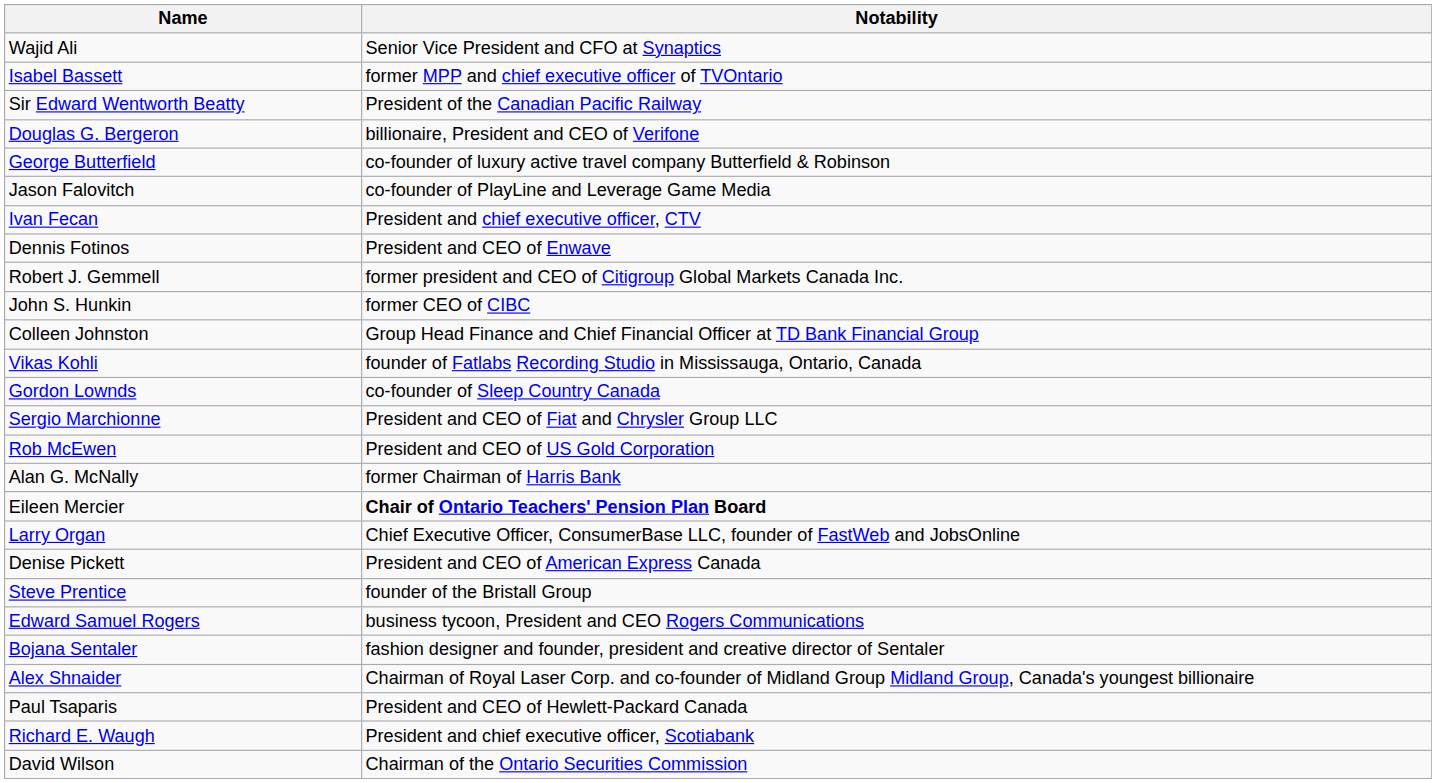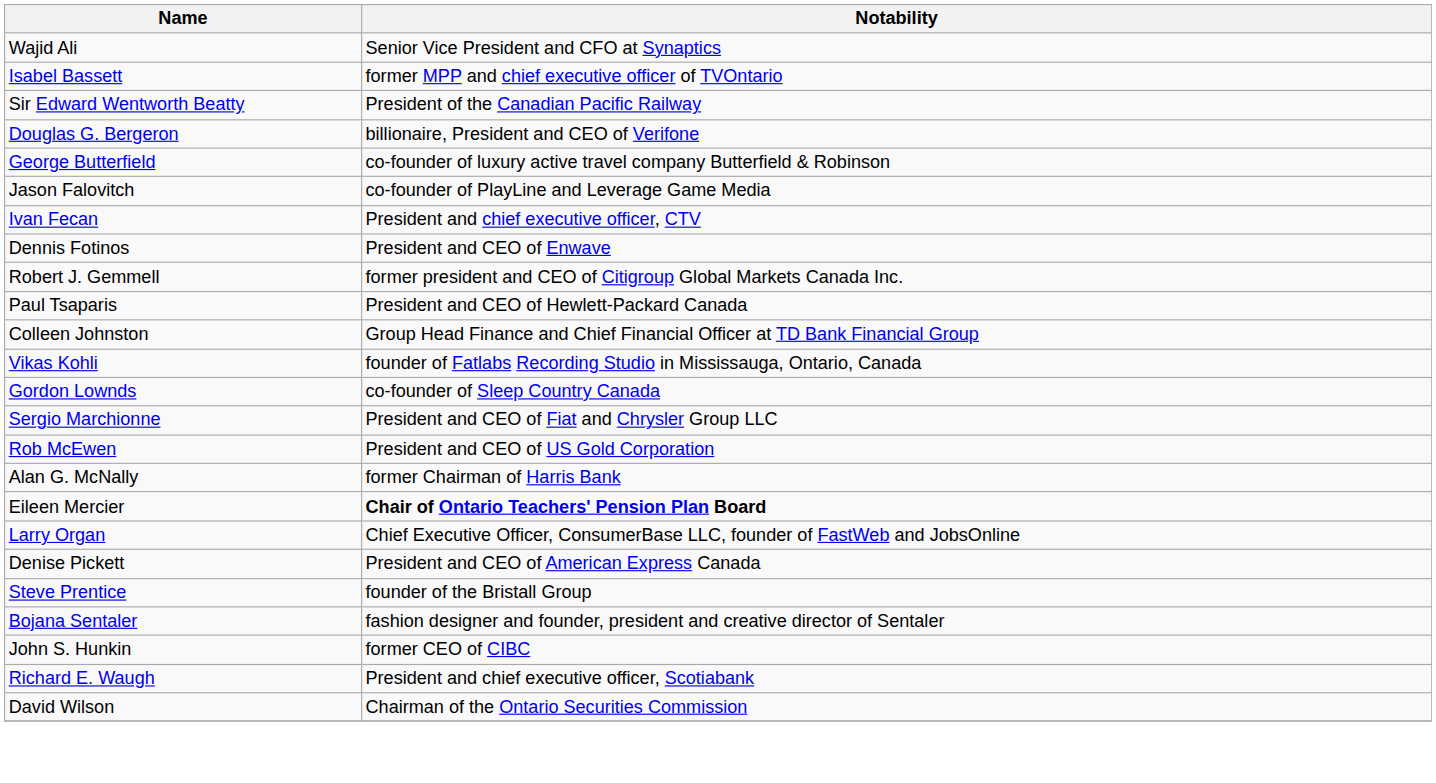rows swapped: John S. Hunkin <-> Paul Tsaparis
- row: Edward Samuel Rogers | business tycoon, President and CEO Rogers Communications
- row: Alex Shnaider | Chairman of Royal Laser Corp. and co-founder of Midland Group Midland Group, Canada's youngest billionaire
